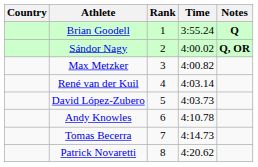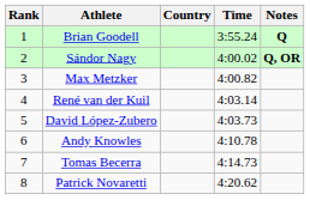columns swapped: Rank <-> Country
